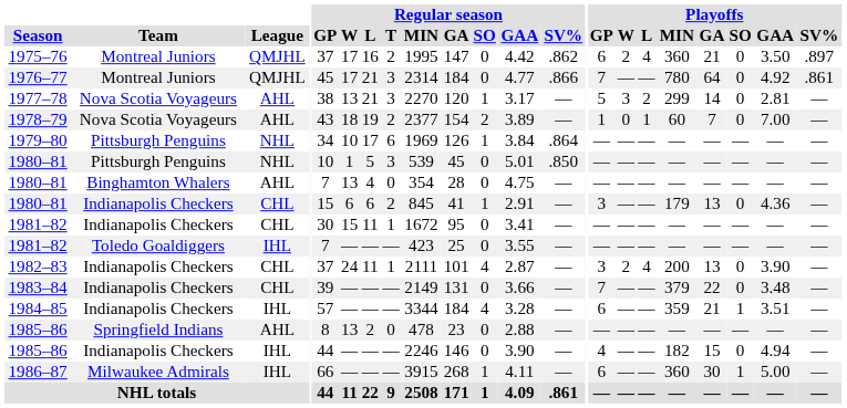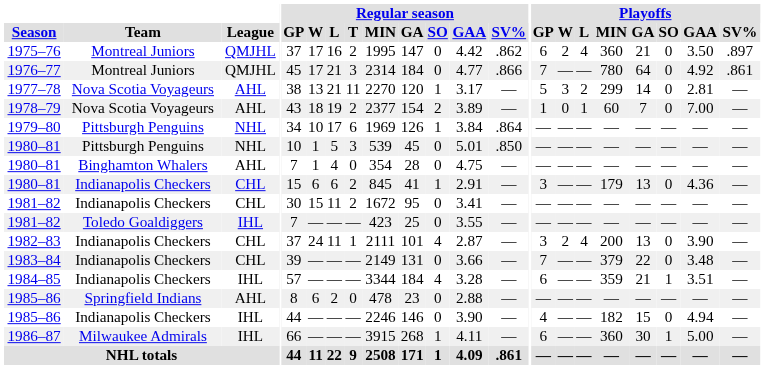1977–78 | Regular season / T: 3 -> 11
1980–81 / Binghamton Whalers | Regular season / W: 13 -> 1
1981–82 / Indianapolis Checkers | Regular season / T: 1 -> 2
1985–86 / Springfield Indians | Regular season / W: 13 -> 6
